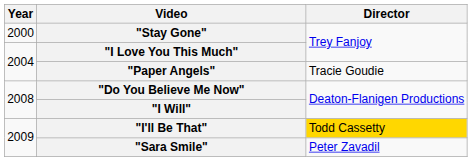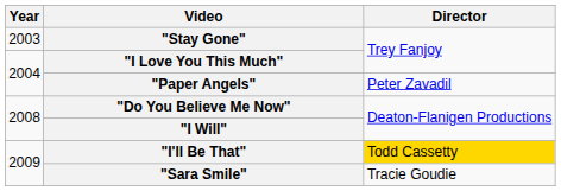"Stay Gone" | Year: 2000 -> 2003
"Paper Angels" | Director: Tracie Goudie -> Peter Zavadil
"Sara Smile" | Director: Peter Zavadil -> Tracie Goudie
